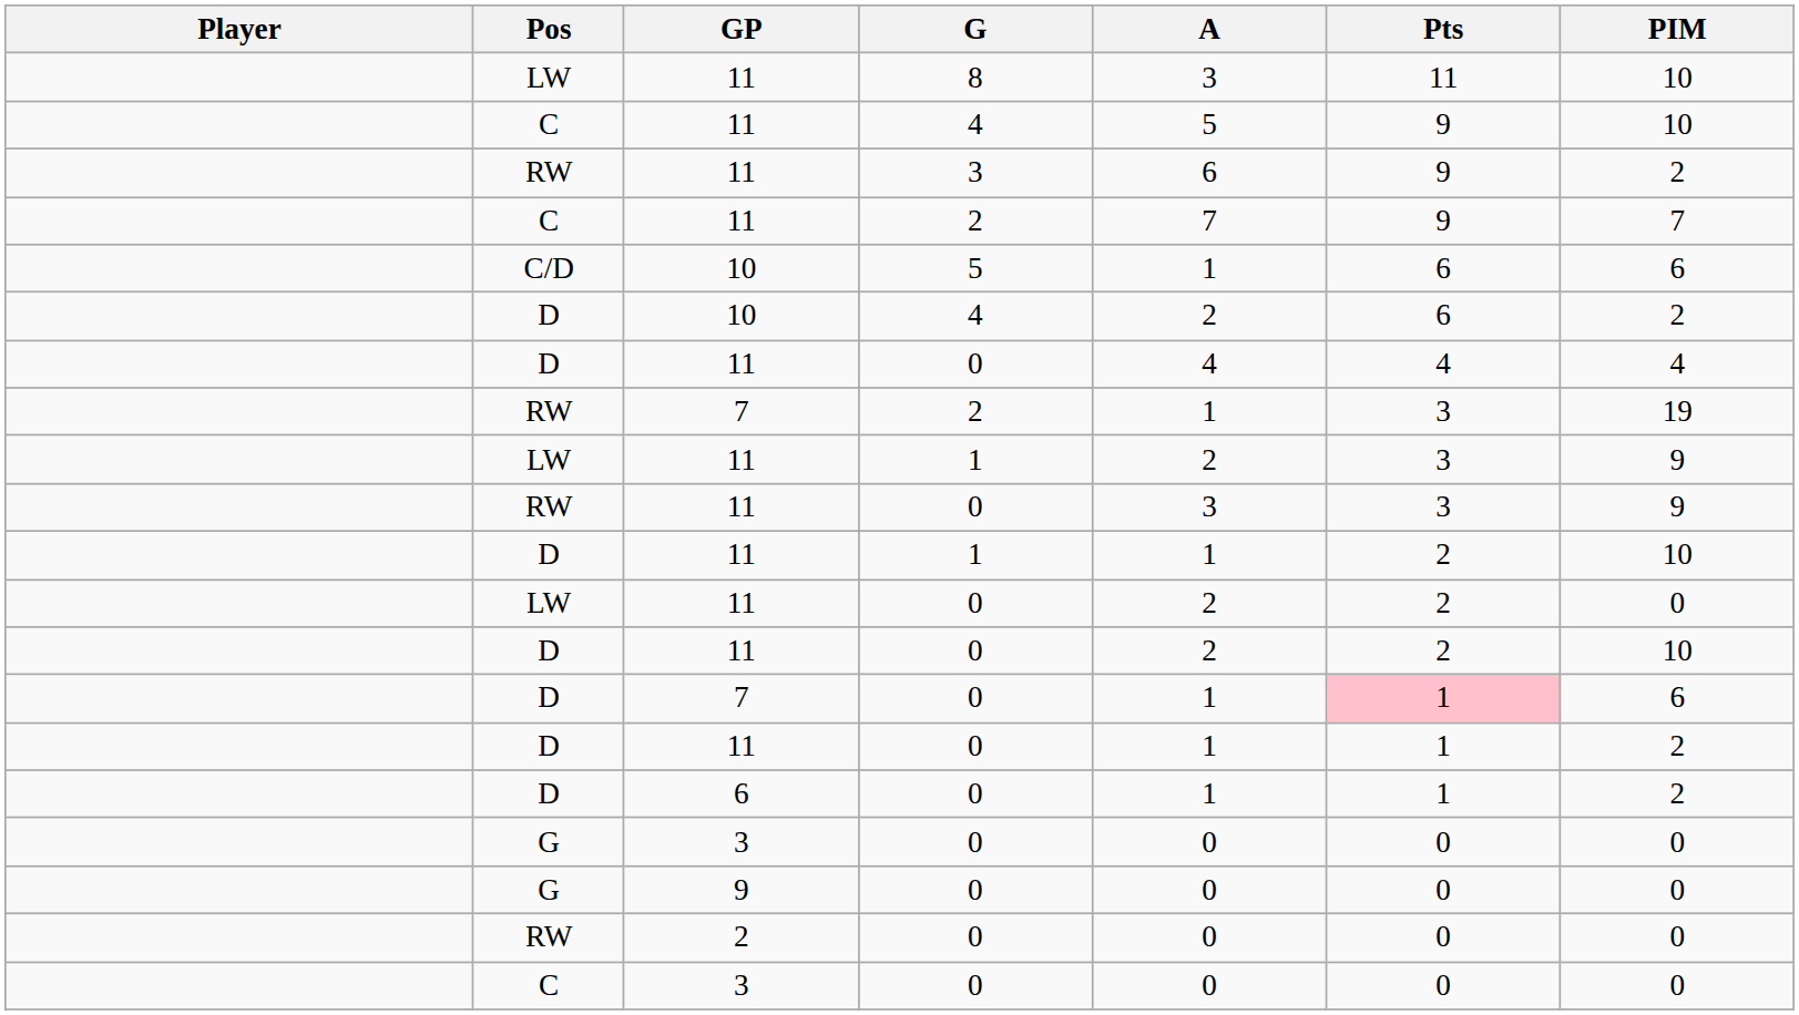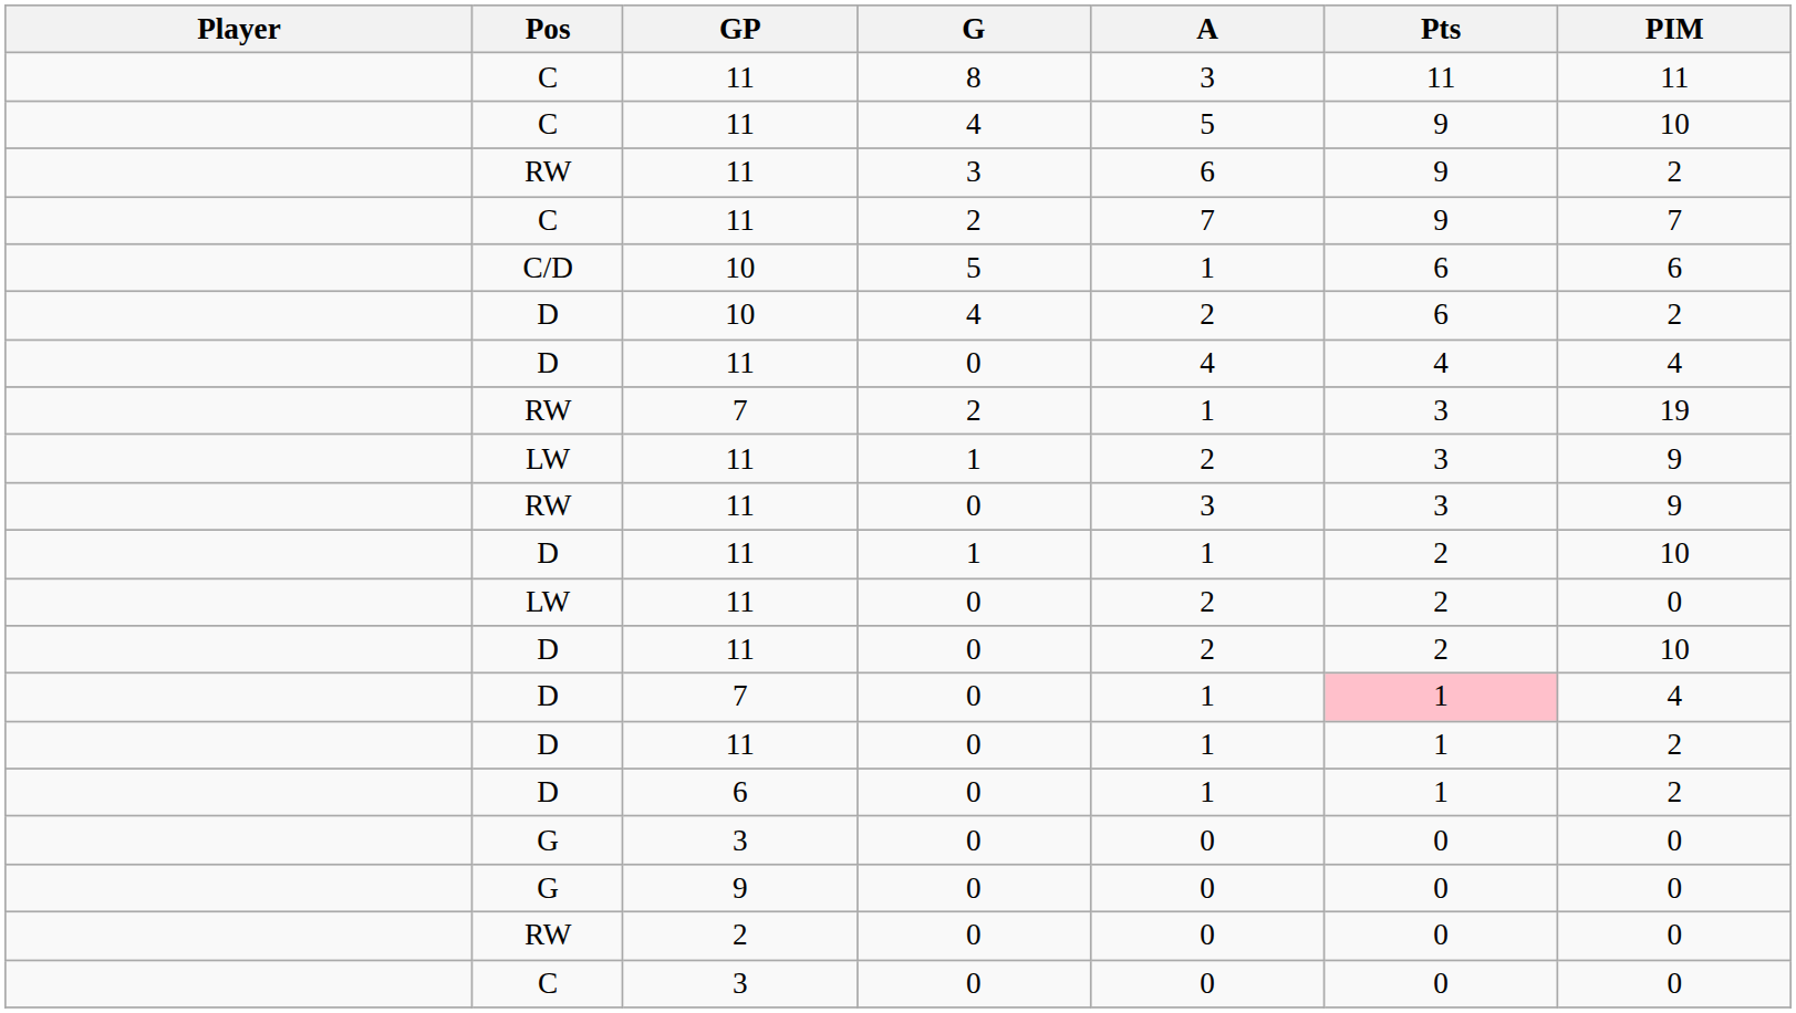11 / 8 | Pos: LW -> C
11 / 8 | PIM: 10 -> 11
7 / 0 | PIM: 6 -> 4
